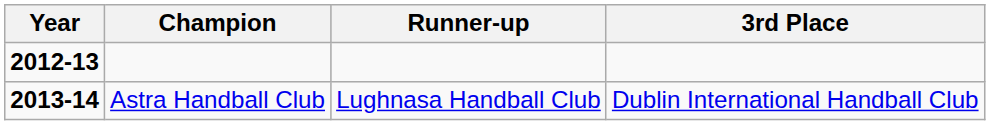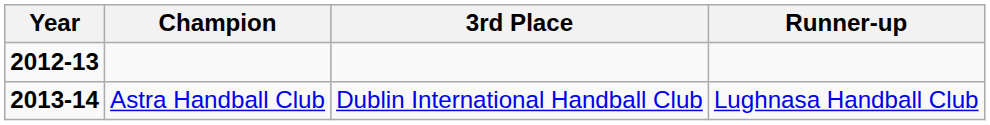columns swapped: Runner-up <-> 3rd Place
